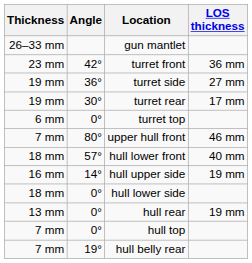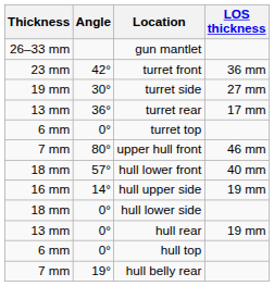turret side | Angle: 36° -> 30°
turret rear | Thickness: 19 mm -> 13 mm
turret rear | Angle: 30° -> 36°
hull top | Thickness: 7 mm -> 6 mm
